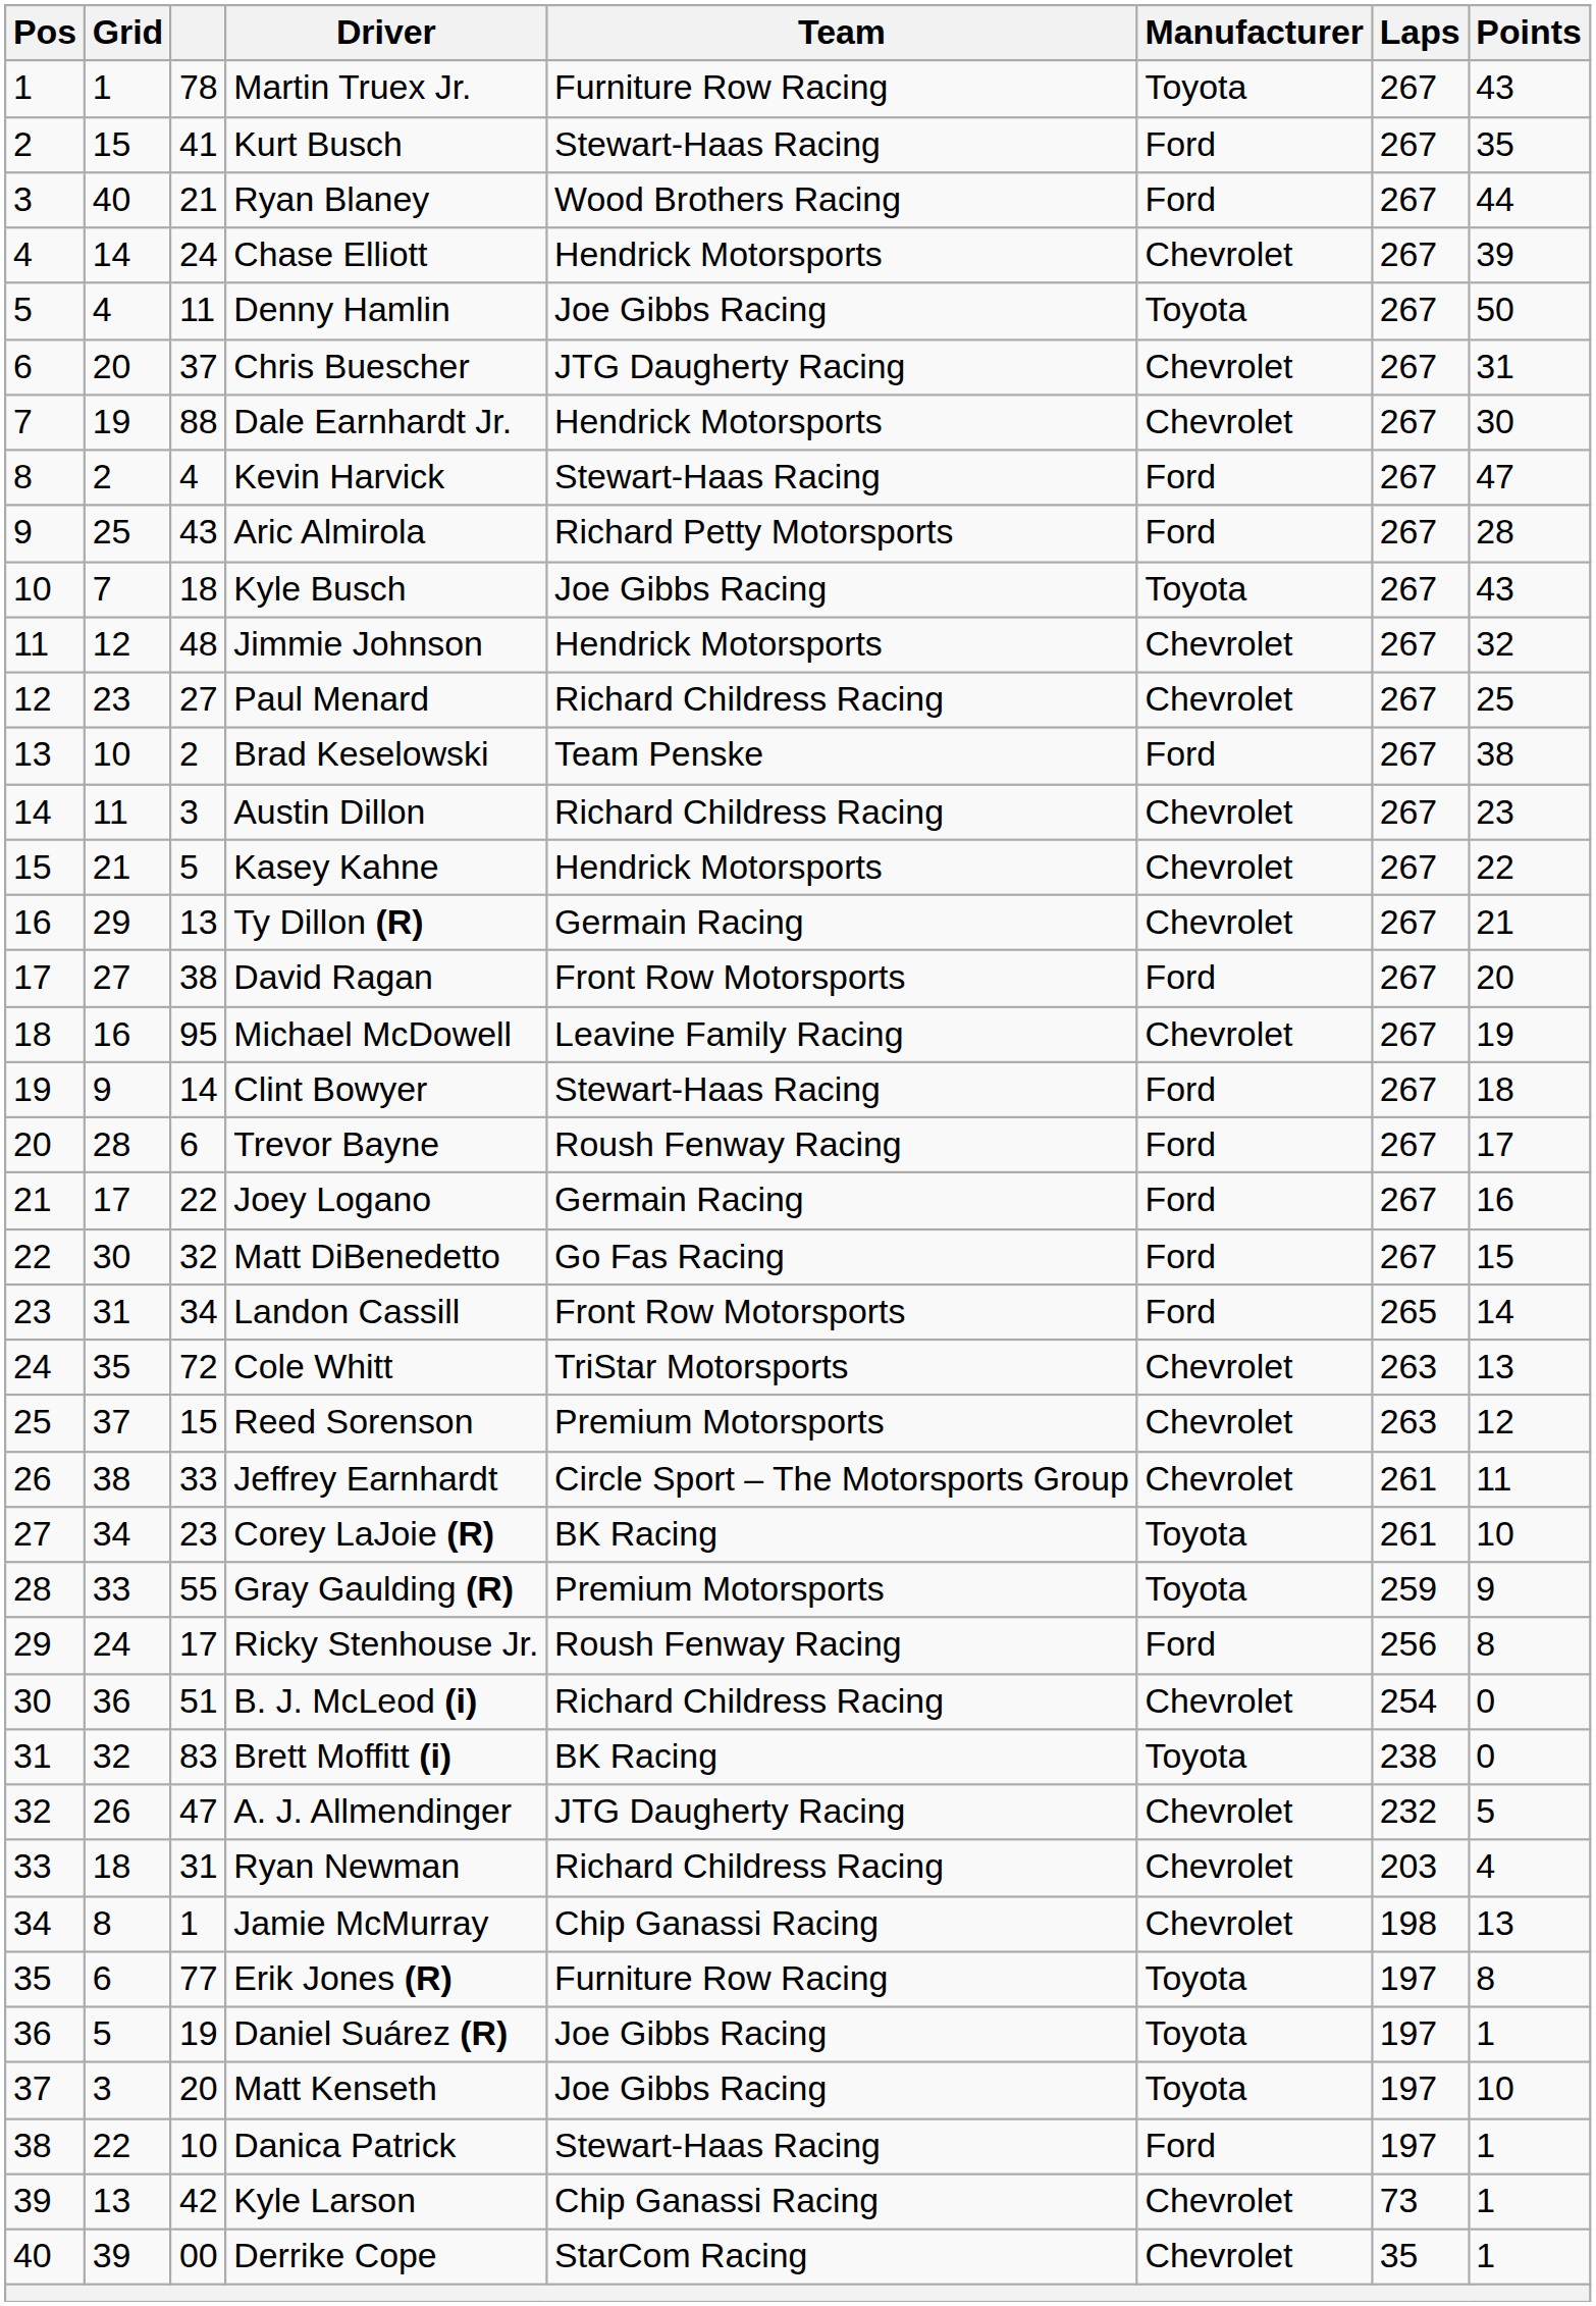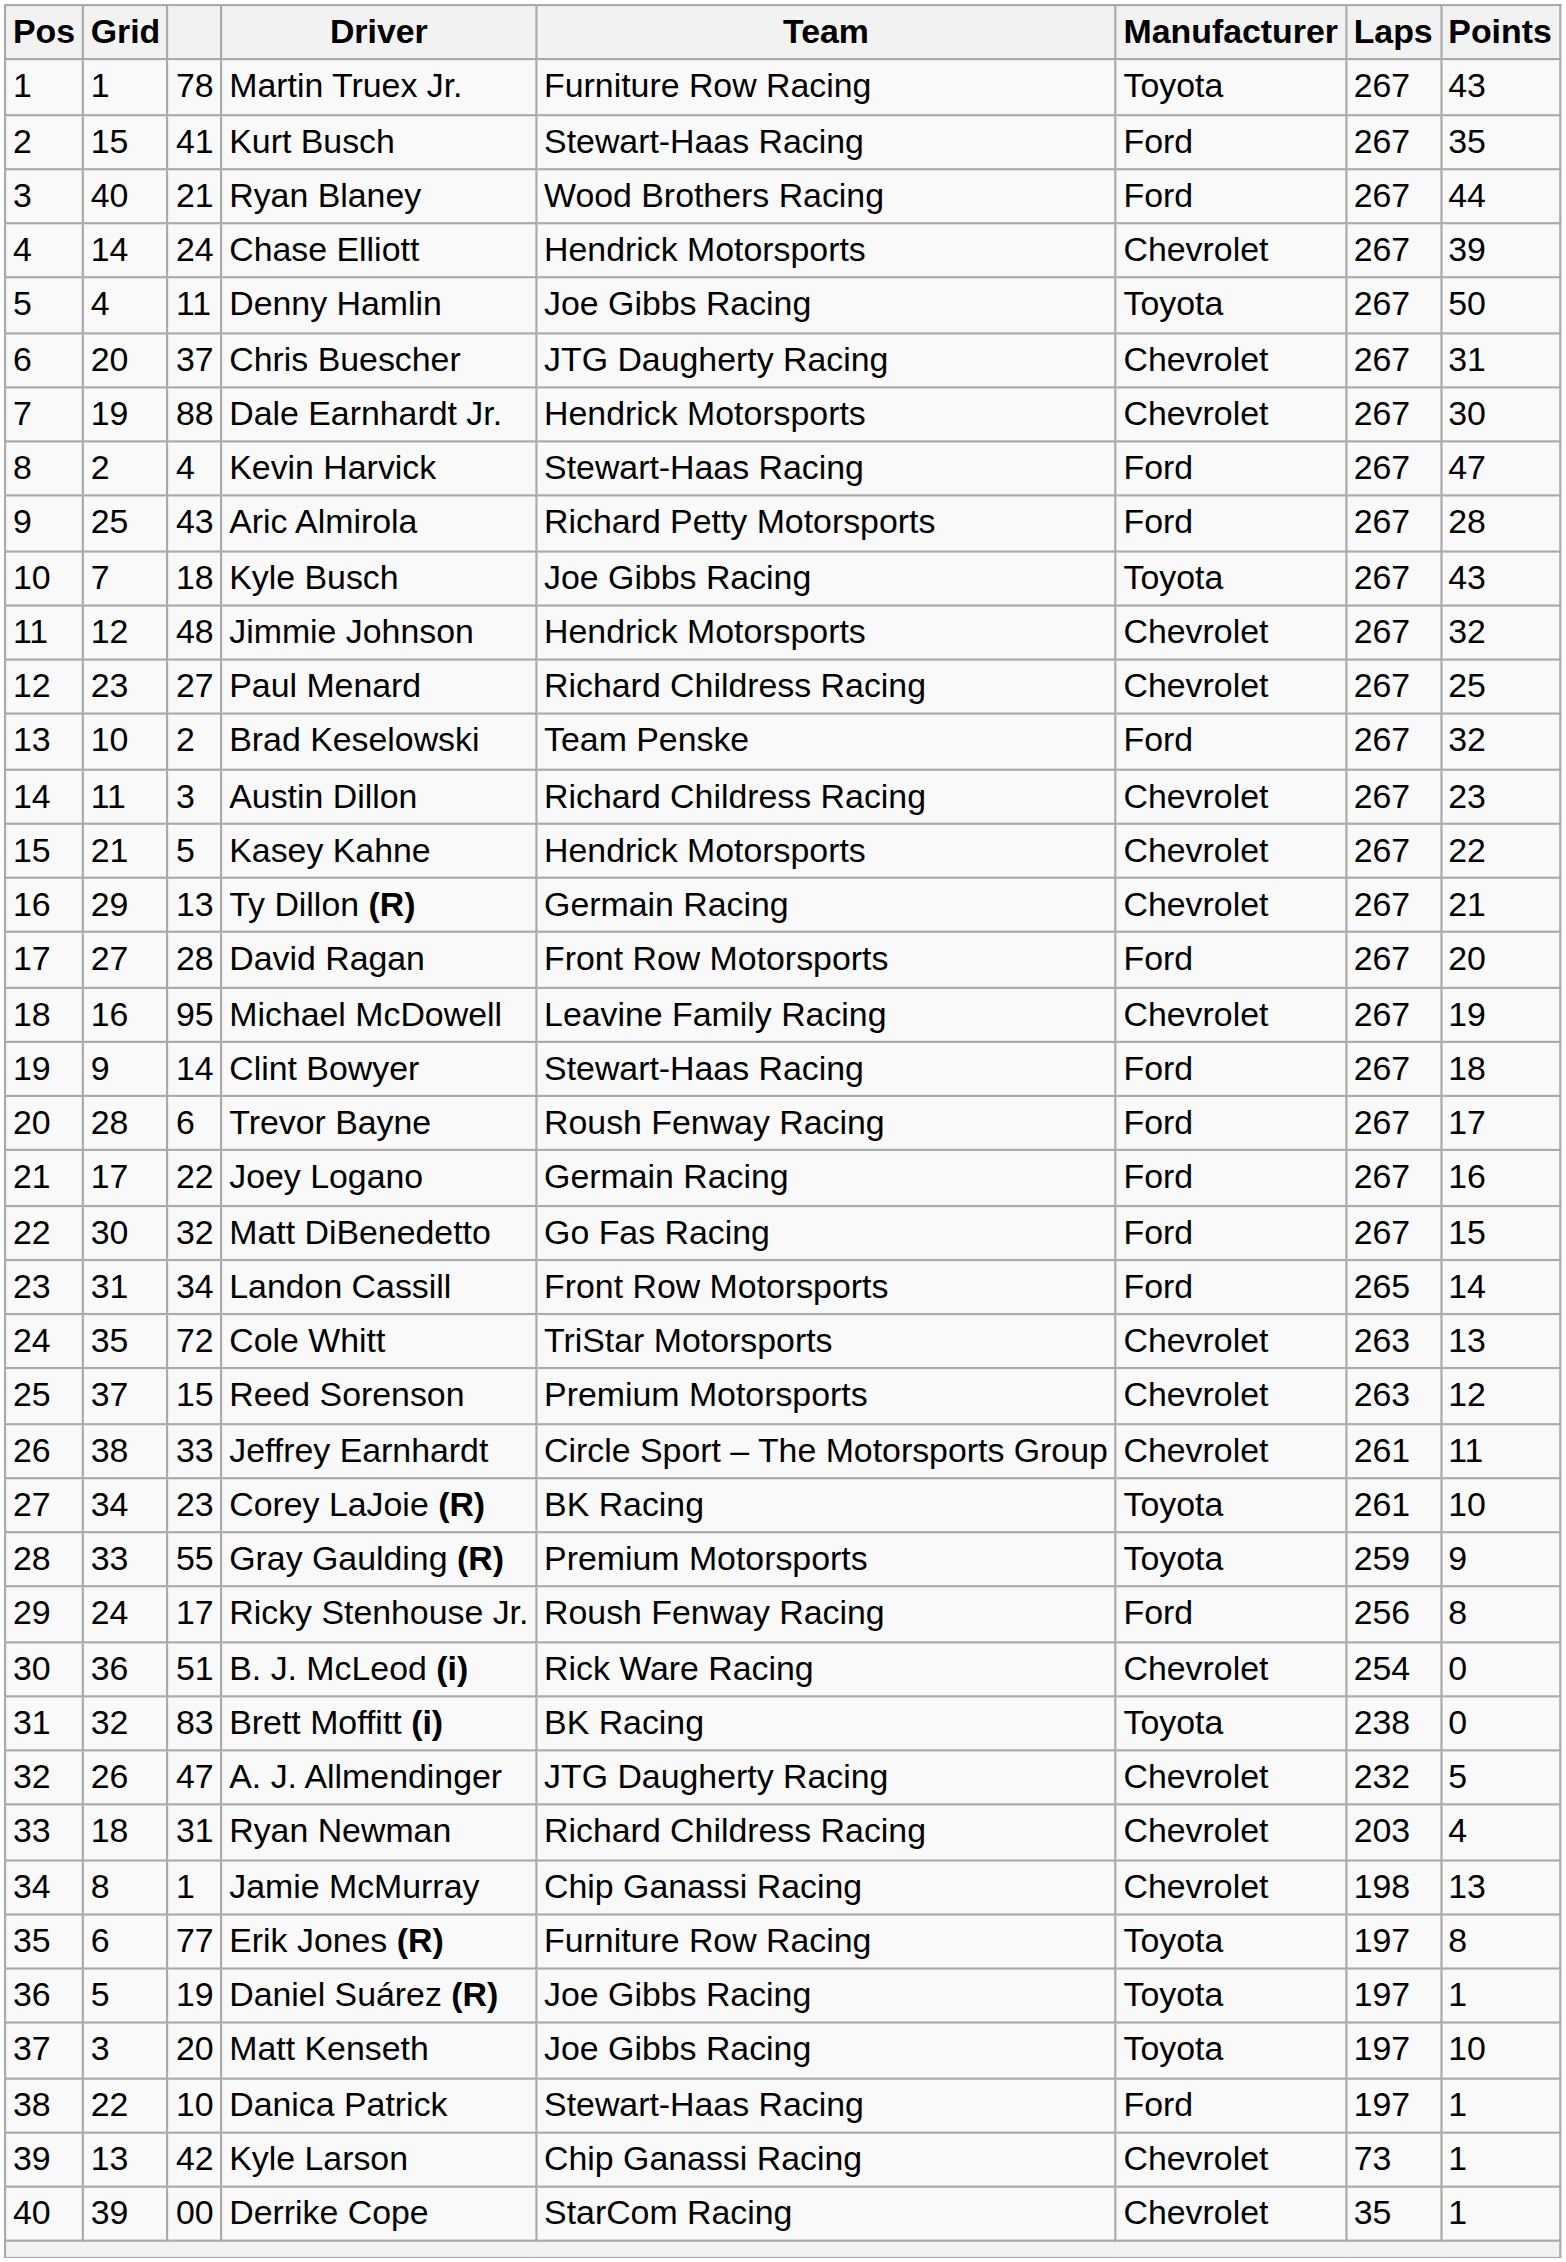Brad Keselowski | Points: 38 -> 32
David Ragan | column 3: 38 -> 28
B. J. McLeod (i) | Team: Richard Childress Racing -> Rick Ware Racing
